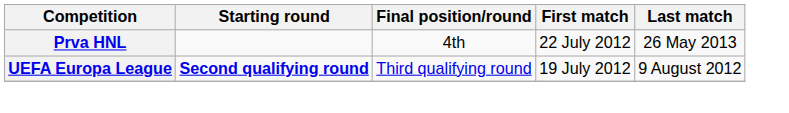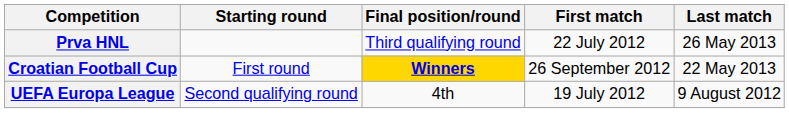Prva HNL | Final position/round: 4th -> Third qualifying round
+ row: Croatian Football Cup | First round | Winners | 26 September 2012 | 22 May 2013
UEFA Europa League | Starting round: bold -> normal
UEFA Europa League | Final position/round: Third qualifying round -> 4th
